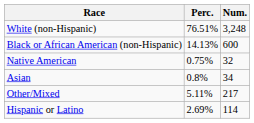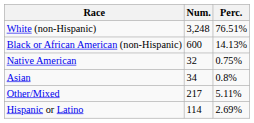columns swapped: Num. <-> Perc.
